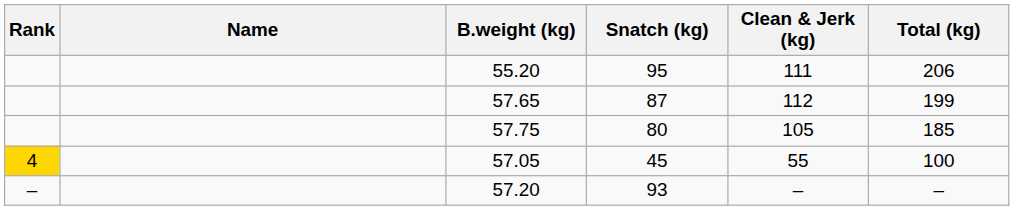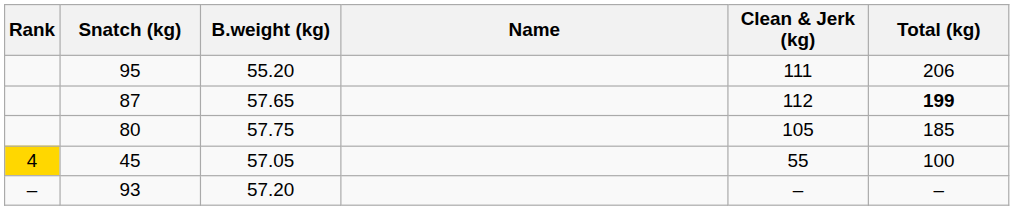columns swapped: Name <-> Snatch (kg)
57.65 | Total (kg): normal -> bold
